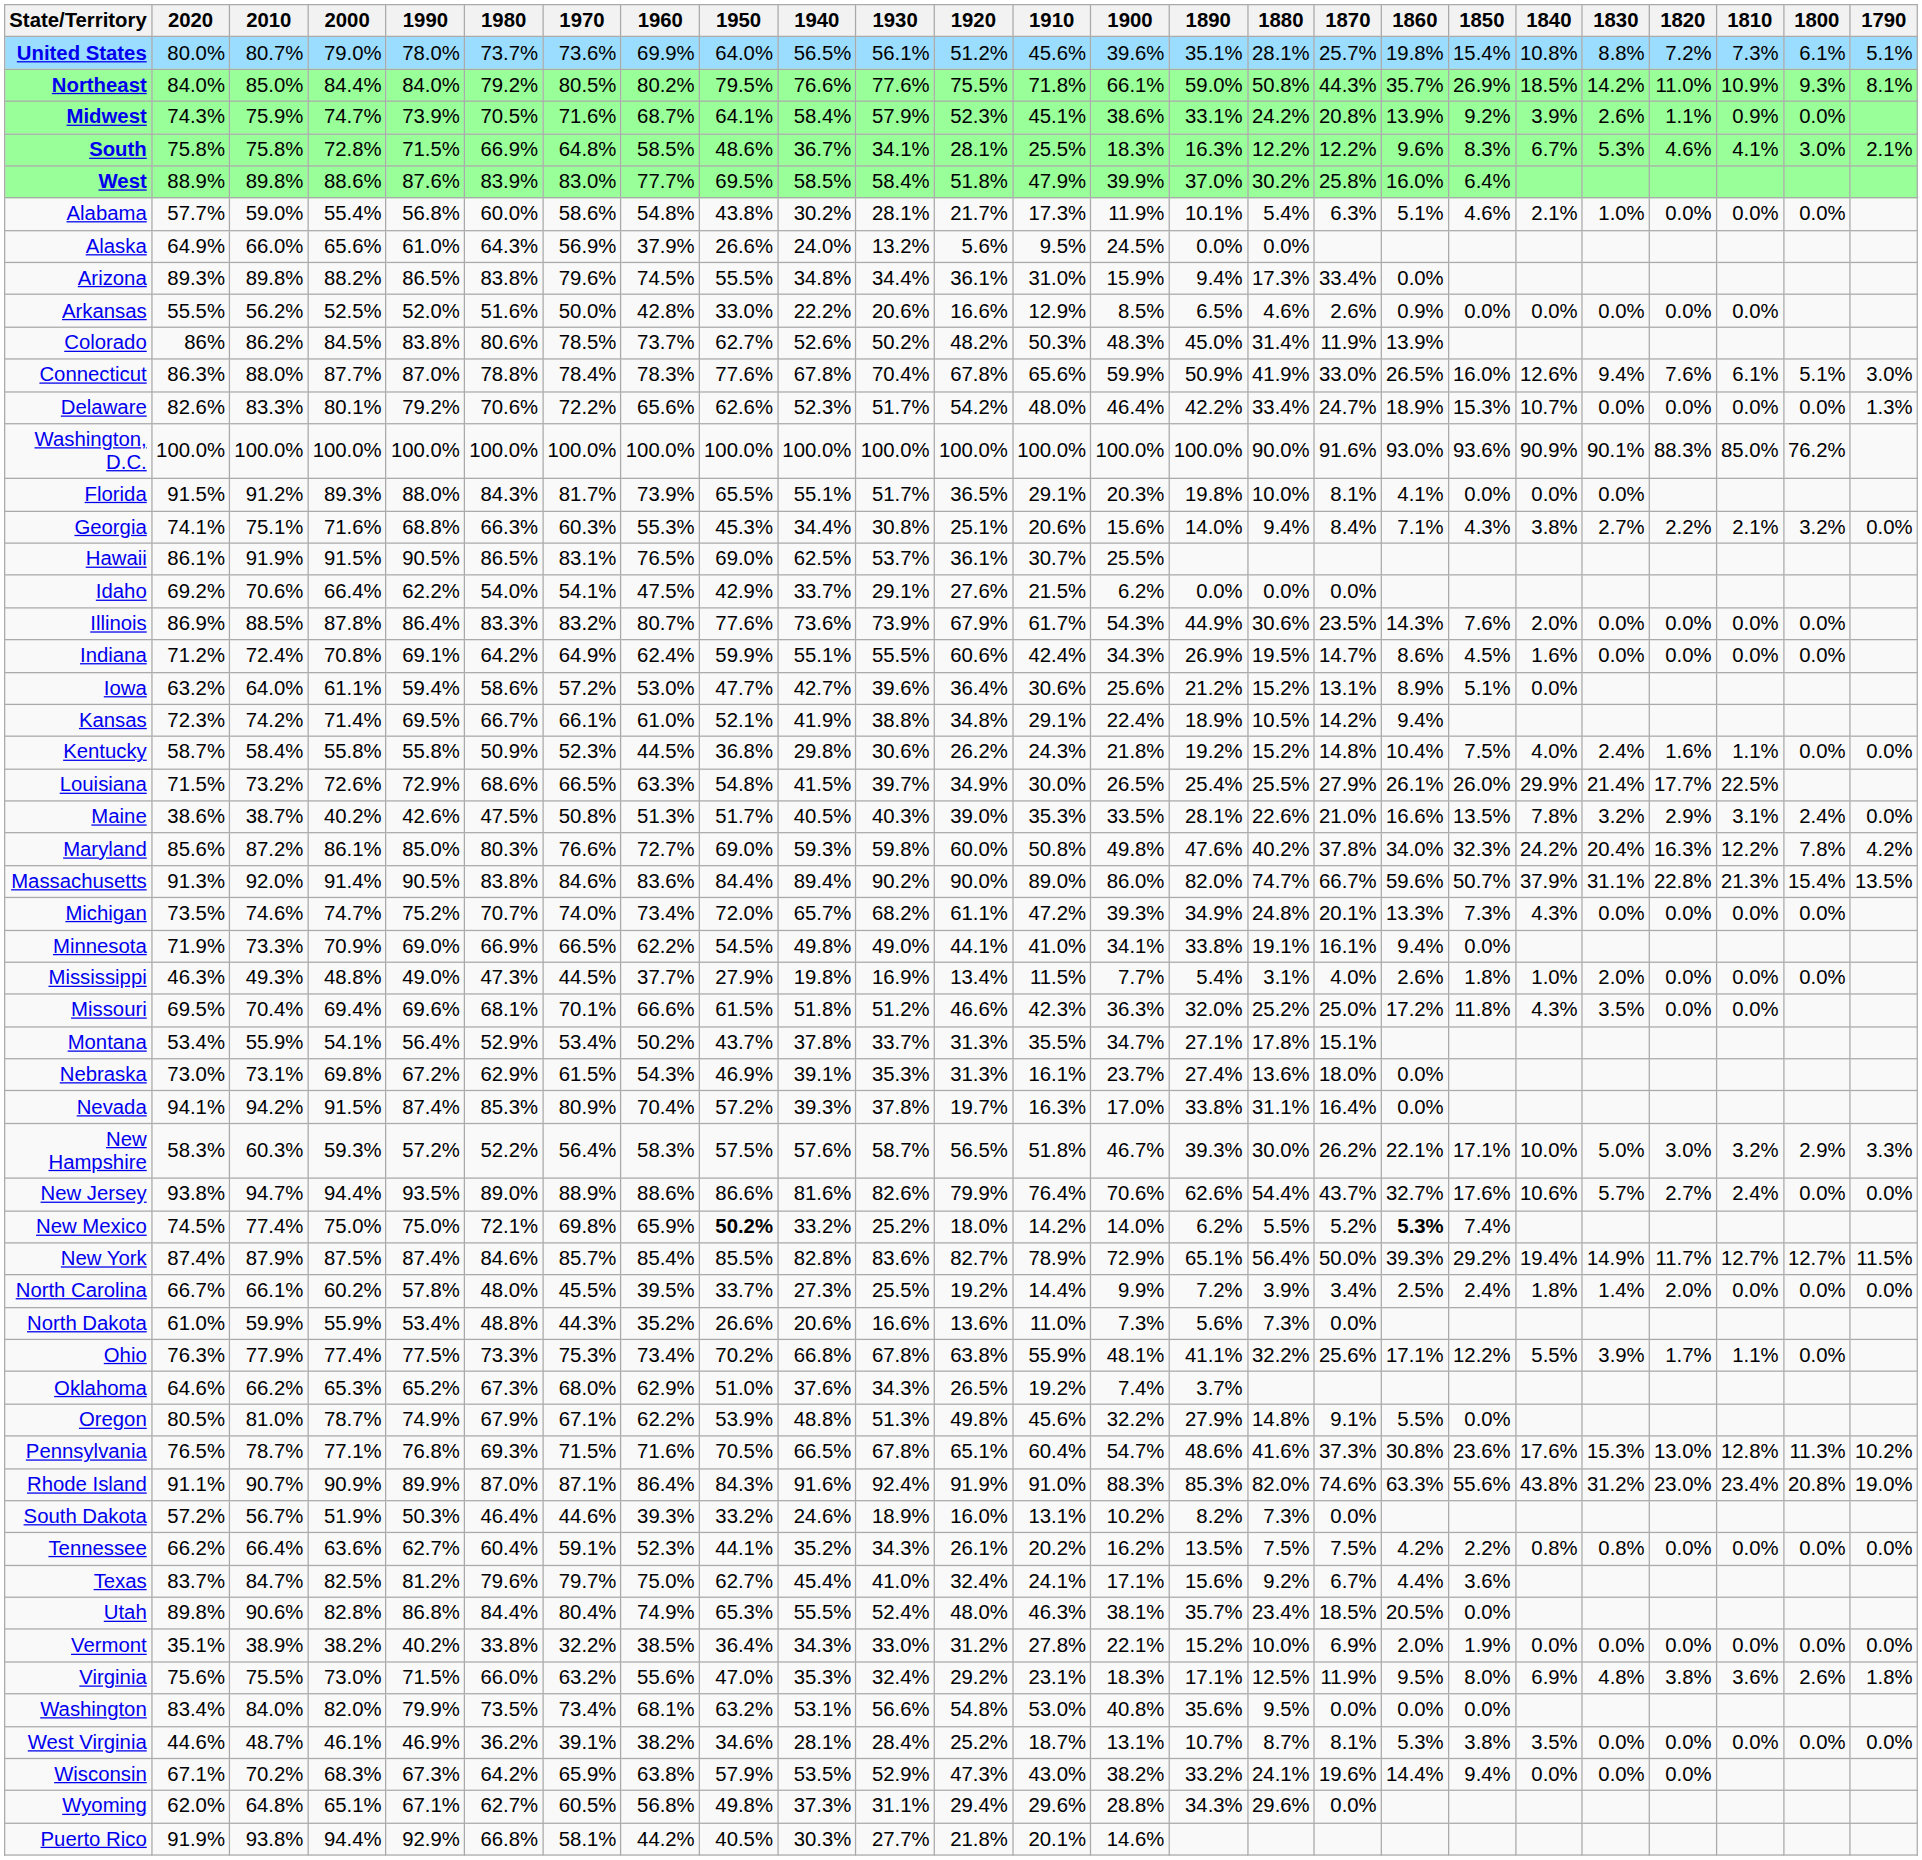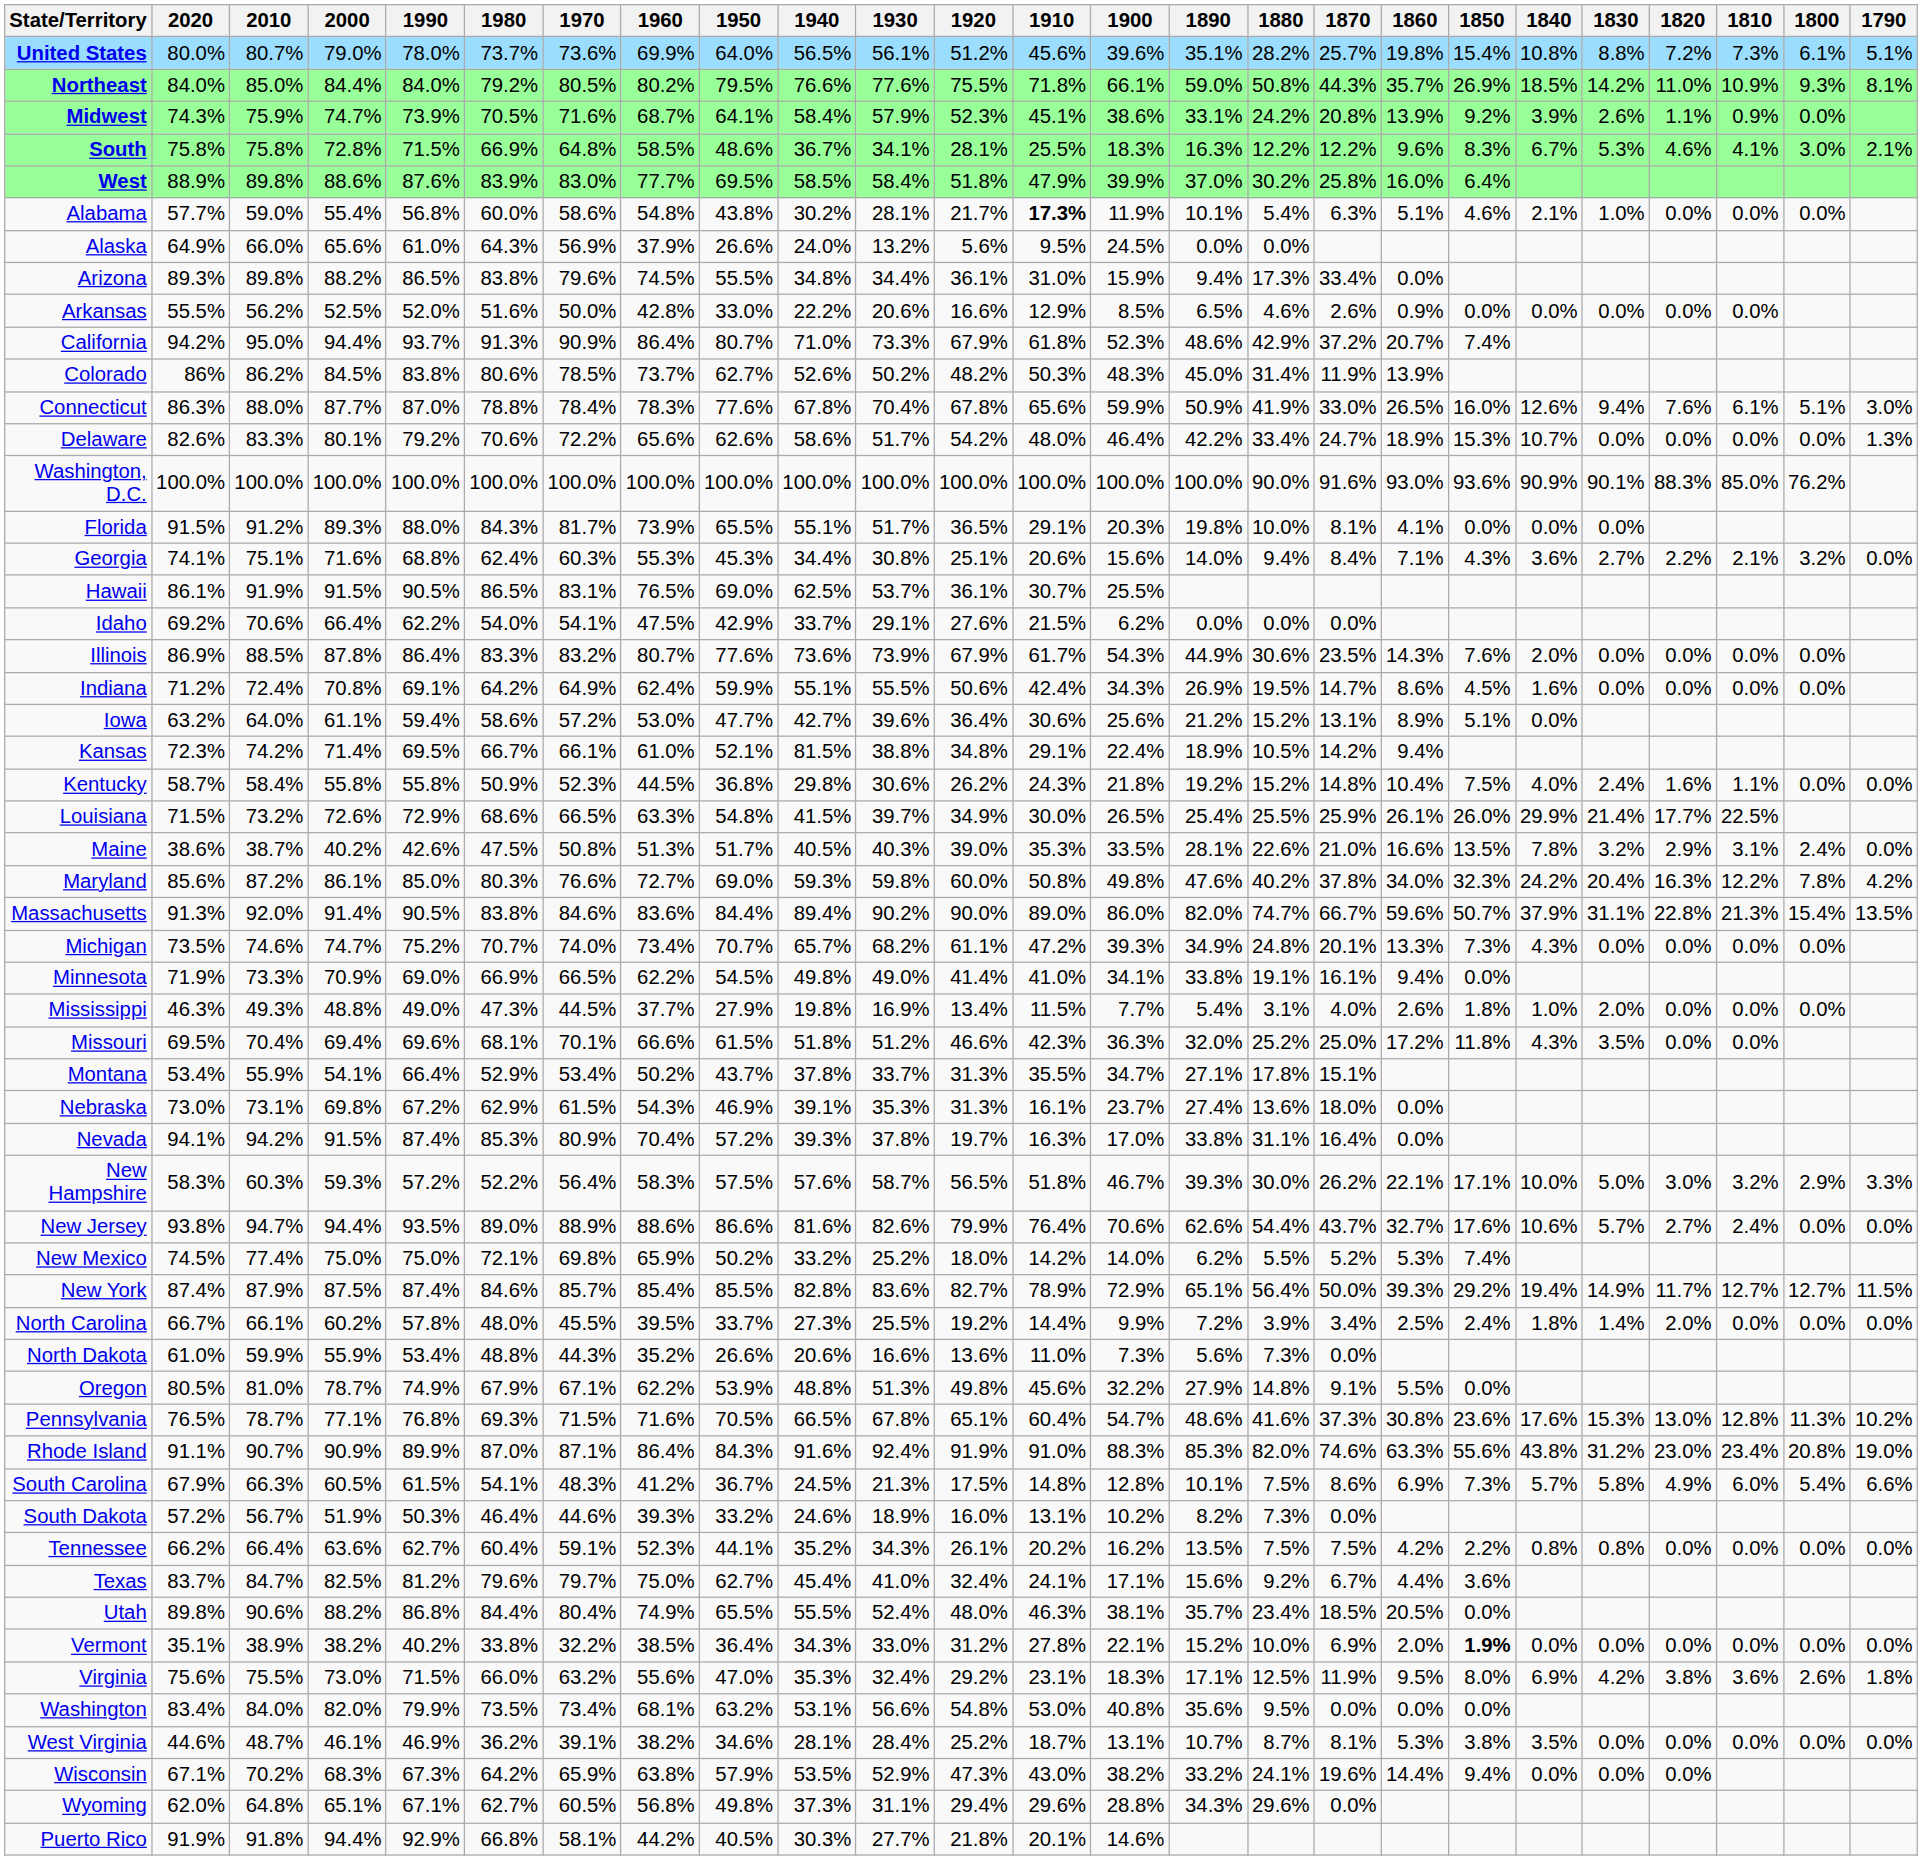United States | 1880: 28.1% -> 28.2%
Alabama | 1910: normal -> bold
+ row: California | 94.2% | 95.0% | 94.4% | 93.7% | 91.3% | 90.9% | 86.4% | 80.7% | 71.0% | 73.3% | 67.9% | 61.8% | 52.3% | 48.6% | 42.9% | 37.2% | 20.7% | 7.4%
Delaware | 1940: 52.3% -> 58.6%
Georgia | 1980: 66.3% -> 62.4%
Georgia | 1840: 3.8% -> 3.6%
Indiana | 1920: 60.6% -> 50.6%
Kansas | 1940: 41.9% -> 81.5%
Louisiana | 1870: 27.9% -> 25.9%
Michigan | 1950: 72.0% -> 70.7%
Minnesota | 1920: 44.1% -> 41.4%
Montana | 1990: 56.4% -> 66.4%
New Mexico | 1950: bold -> normal
New Mexico | 1860: bold -> normal
- row: Ohio | 76.3% | 77.9% | 77.4% | 77.5% | 73.3% | 75.3% | 73.4% | 70.2% | 66.8% | 67.8% | 63.8% | 55.9% | 48.1% | 41.1% | 32.2% | 25.6% | 17.1% | 12.2% | 5.5% | 3.9% | 1.7% | 1.1% | 0.0%
- row: Oklahoma | 64.6% | 66.2% | 65.3% | 65.2% | 67.3% | 68.0% | 62.9% | 51.0% | 37.6% | 34.3% | 26.5% | 19.2% | 7.4% | 3.7%
+ row: South Carolina | 67.9% | 66.3% | 60.5% | 61.5% | 54.1% | 48.3% | 41.2% | 36.7% | 24.5% | 21.3% | 17.5% | 14.8% | 12.8% | 10.1% | 7.5% | 8.6% | 6.9% | 7.3% | 5.7% | 5.8% | 4.9% | 6.0% | 5.4% | 6.6%
Utah | 2000: 82.8% -> 88.2%
Utah | 1950: 65.3% -> 65.5%
Vermont | 1850: normal -> bold
Virginia | 1830: 4.8% -> 4.2%
Puerto Rico | 2010: 93.8% -> 91.8%
